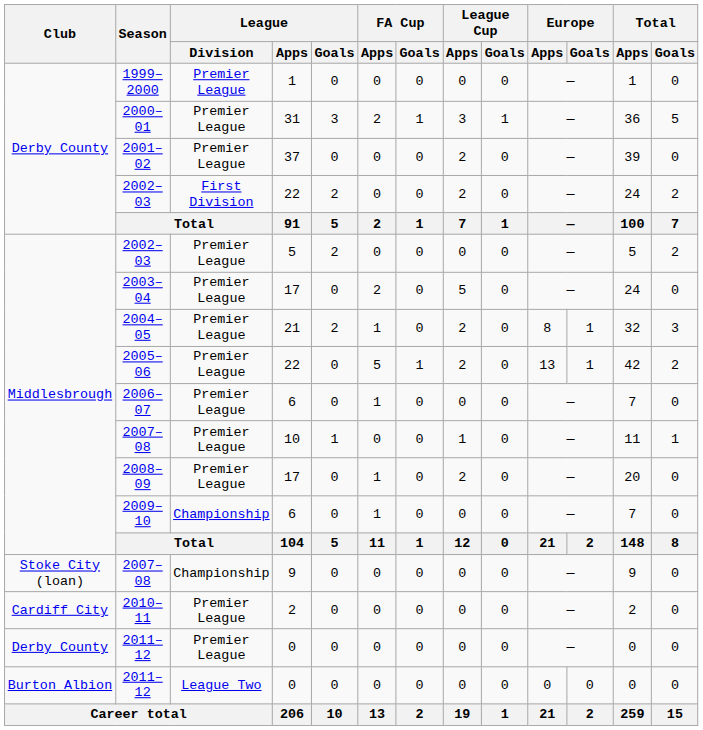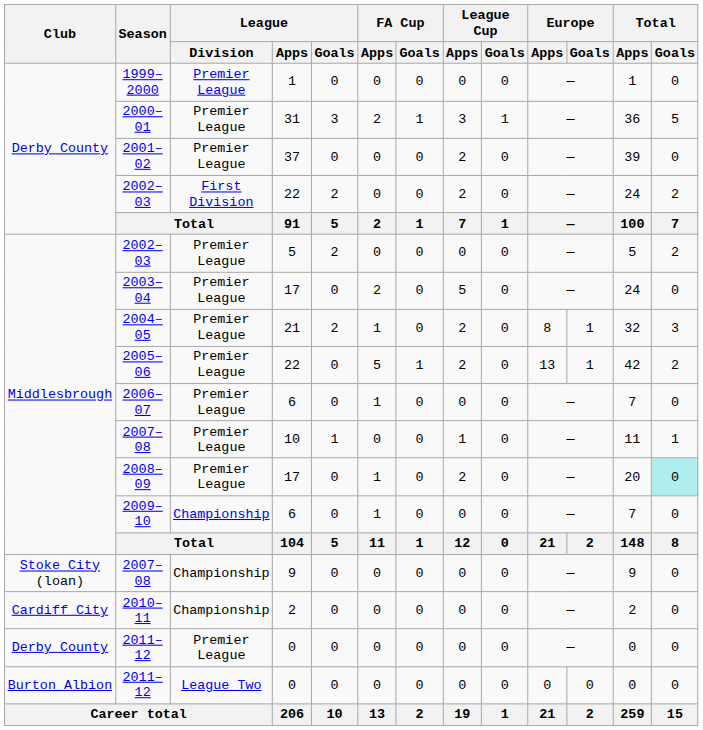2008–09 | Total / Goals: no background -> paleturquoise background
2010–11 | League / Division: Premier League -> Championship
